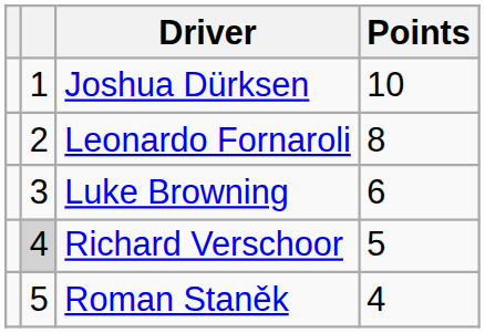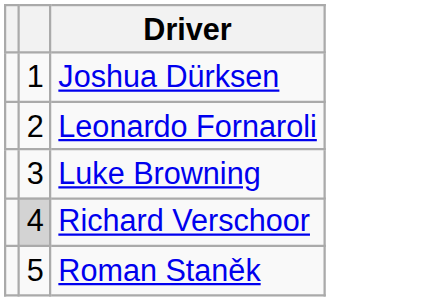- column: Points | 10 | 8 | 6 | 5 | 4
